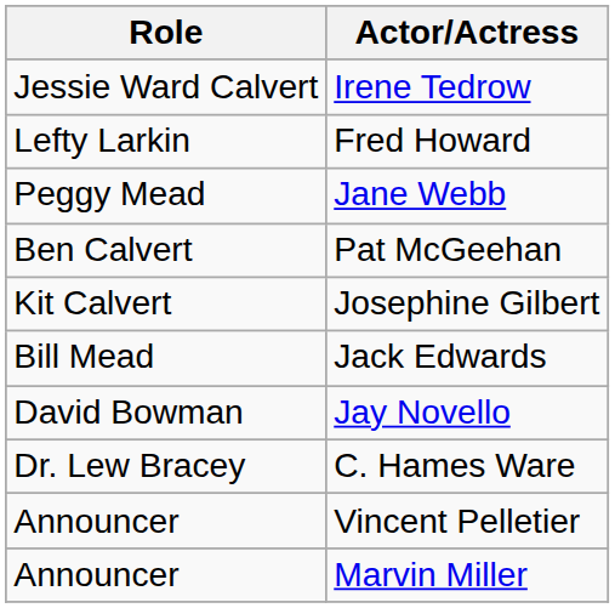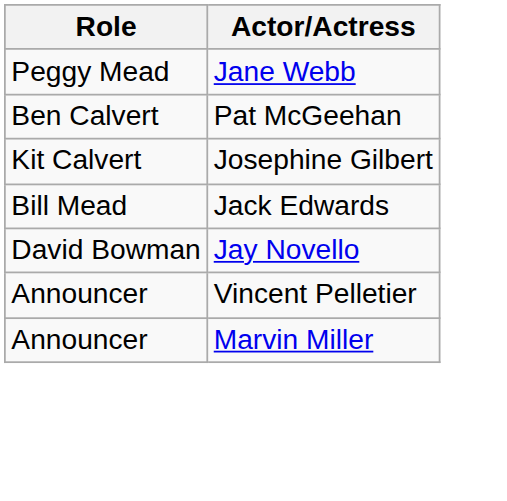- row: Jessie Ward Calvert | Irene Tedrow
- row: Lefty Larkin | Fred Howard
- row: Dr. Lew Bracey | C. Hames Ware
